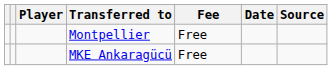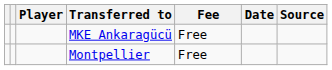rows swapped: MKE Ankaragücü <-> Montpellier
